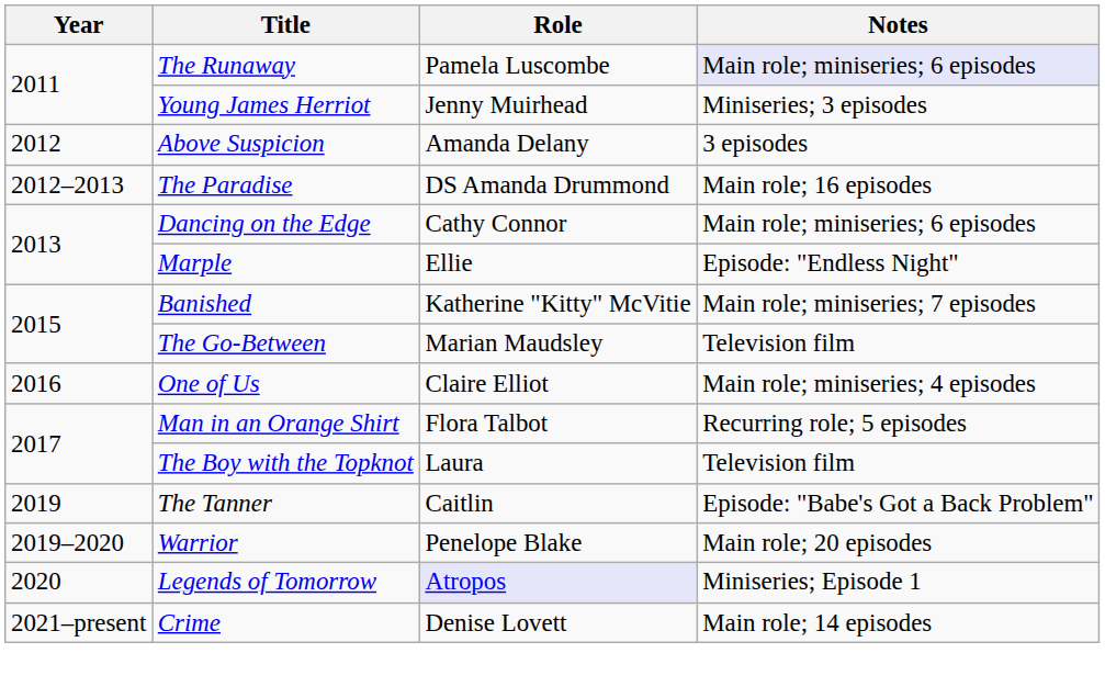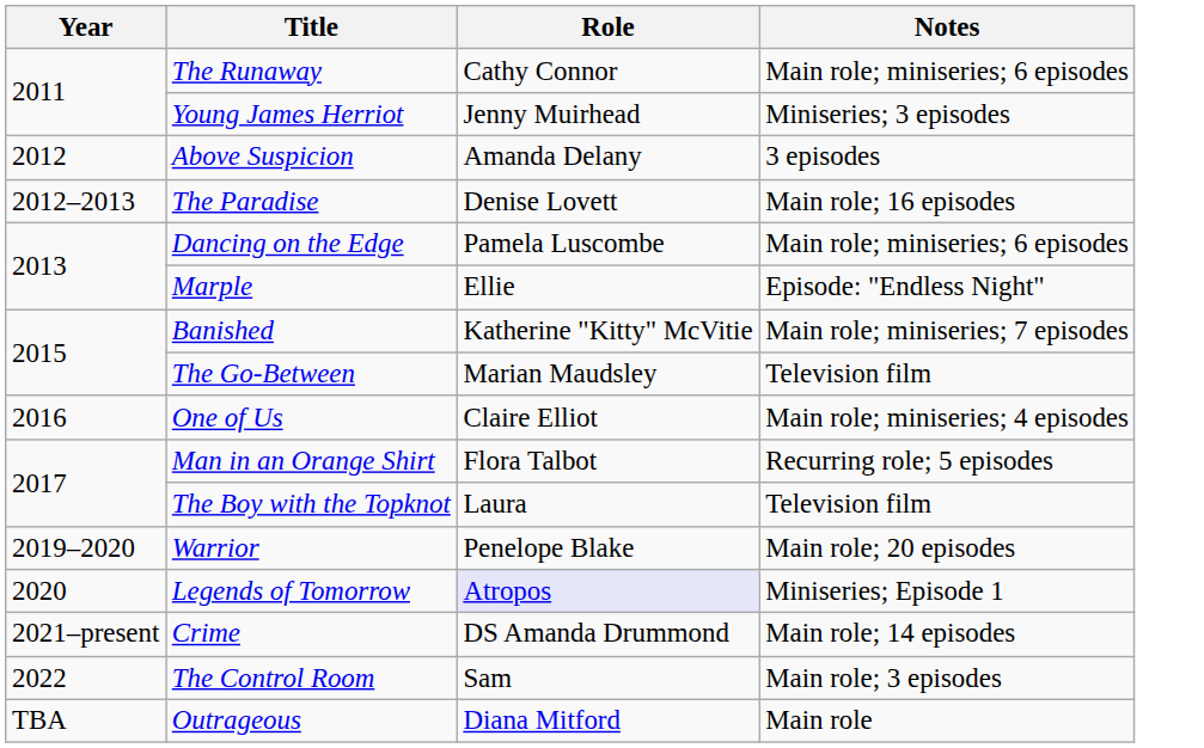The Runaway | Role: Pamela Luscombe -> Cathy Connor
The Runaway | Notes: lavender background -> no background
The Paradise | Role: DS Amanda Drummond -> Denise Lovett
Dancing on the Edge | Role: Cathy Connor -> Pamela Luscombe
- row: 2019 | The Tanner | Caitlin | Episode: "Babe's Got a Back Problem"
Crime | Role: Denise Lovett -> DS Amanda Drummond
+ row: 2022 | The Control Room | Sam | Main role; 3 episodes
+ row: TBA | Outrageous | Diana Mitford | Main role
